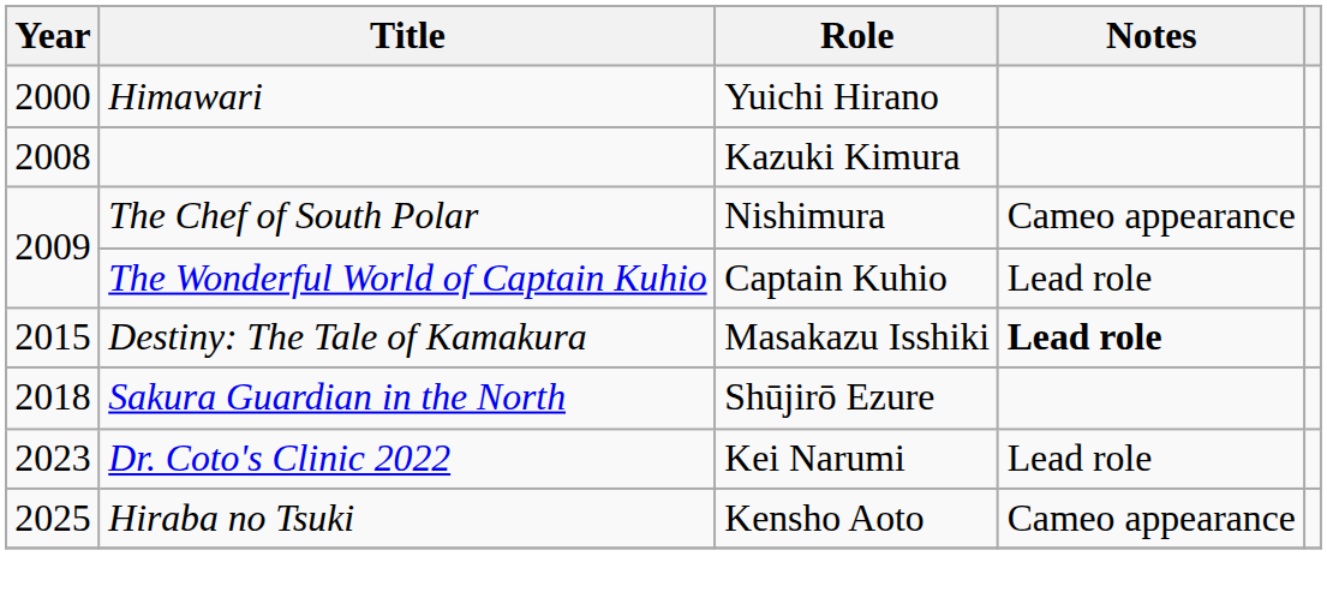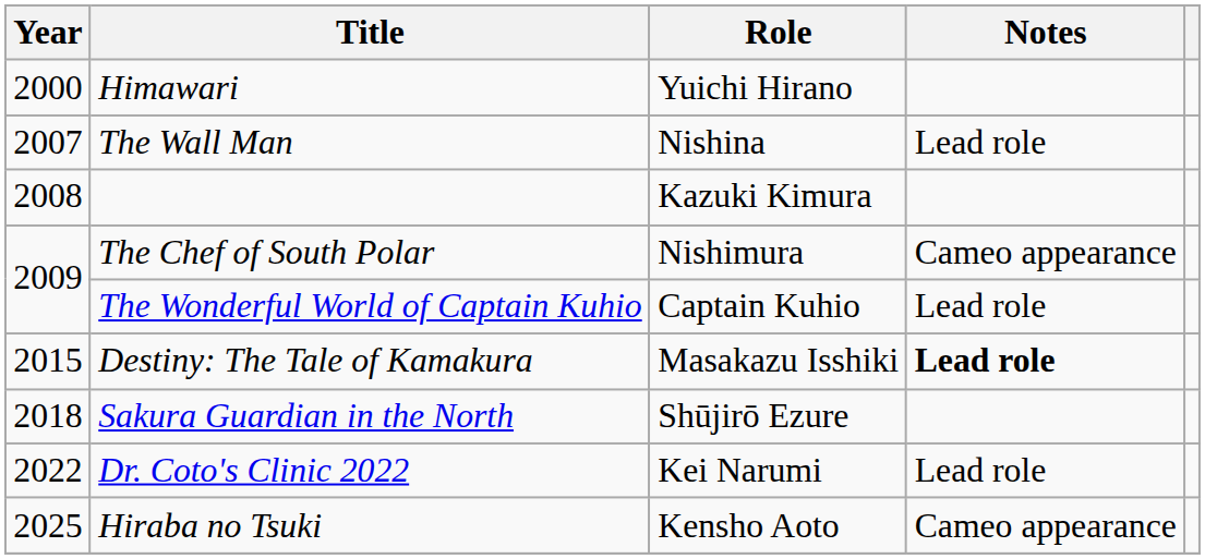+ row: 2007 | The Wall Man | Nishina | Lead role
Dr. Coto's Clinic 2022 | Year: 2023 -> 2022
